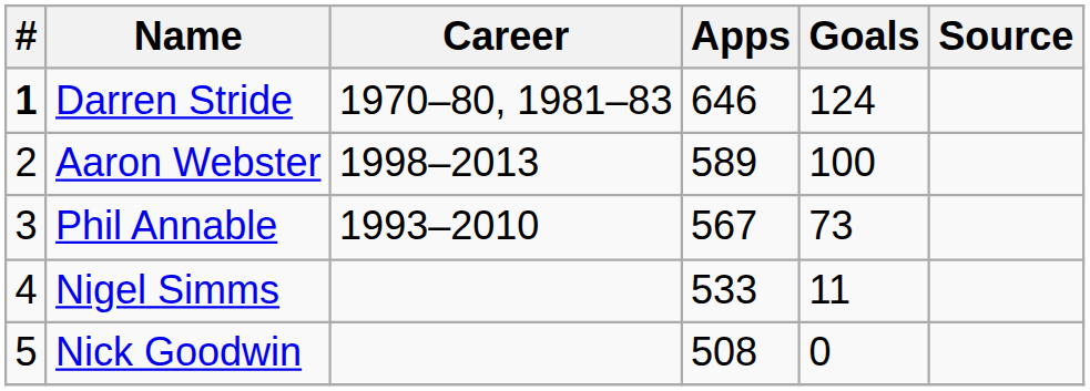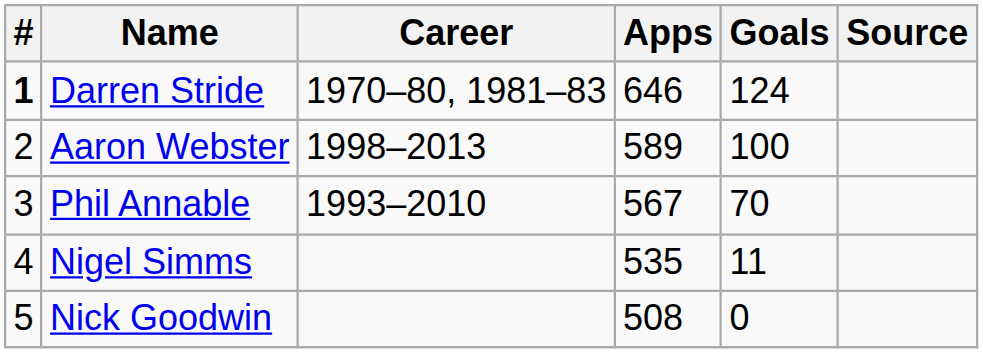Phil Annable | Goals: 73 -> 70
Nigel Simms | Apps: 533 -> 535
